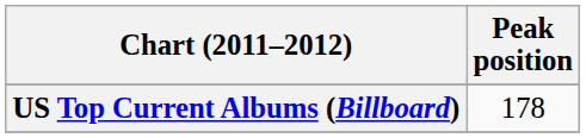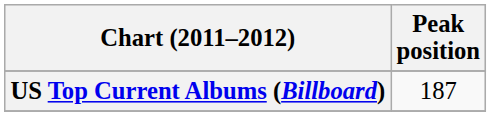US Top Current Albums (Billboard) | Peak position: 178 -> 187
